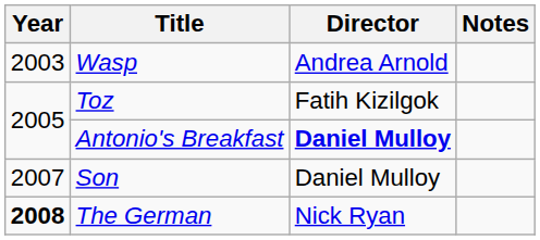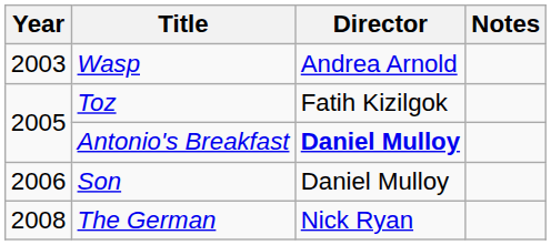Son | Year: 2007 -> 2006
The German | Year: bold -> normal
